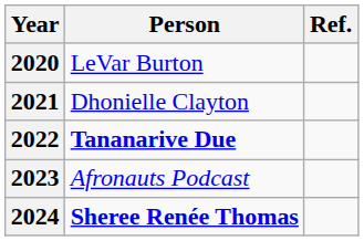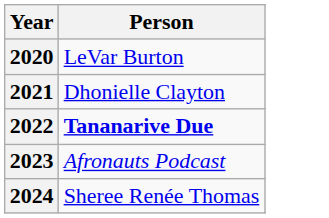- column: Ref.
2024 | Person: bold -> normal
